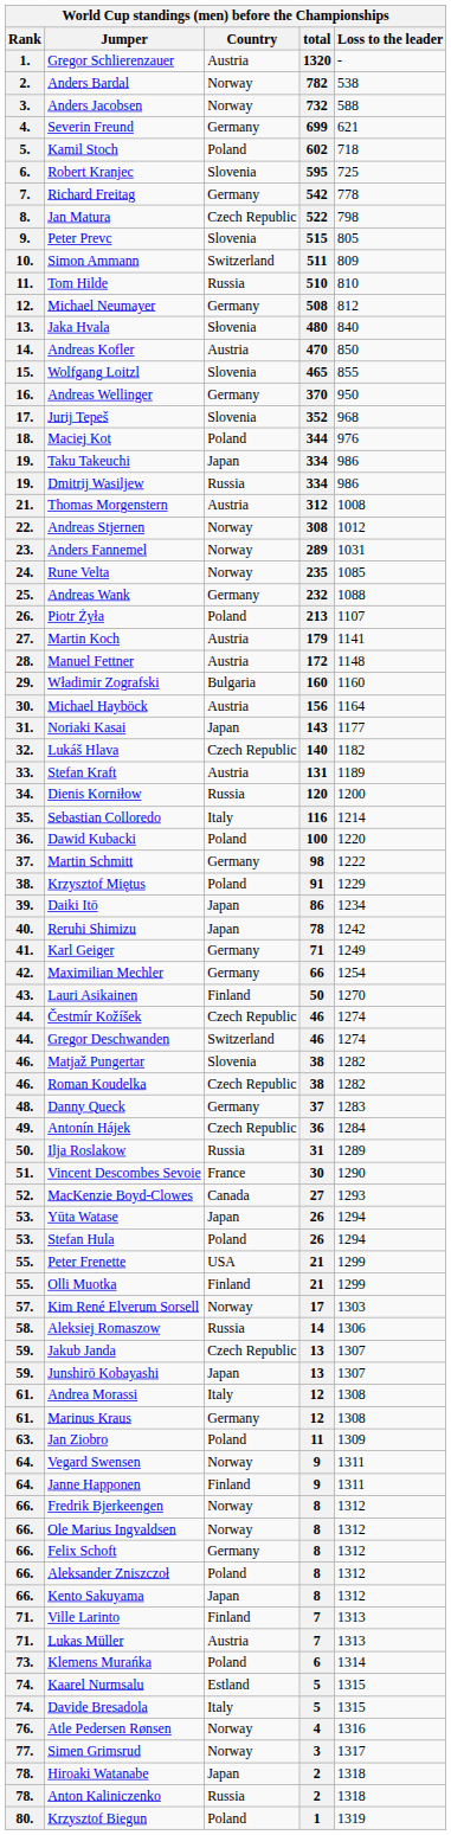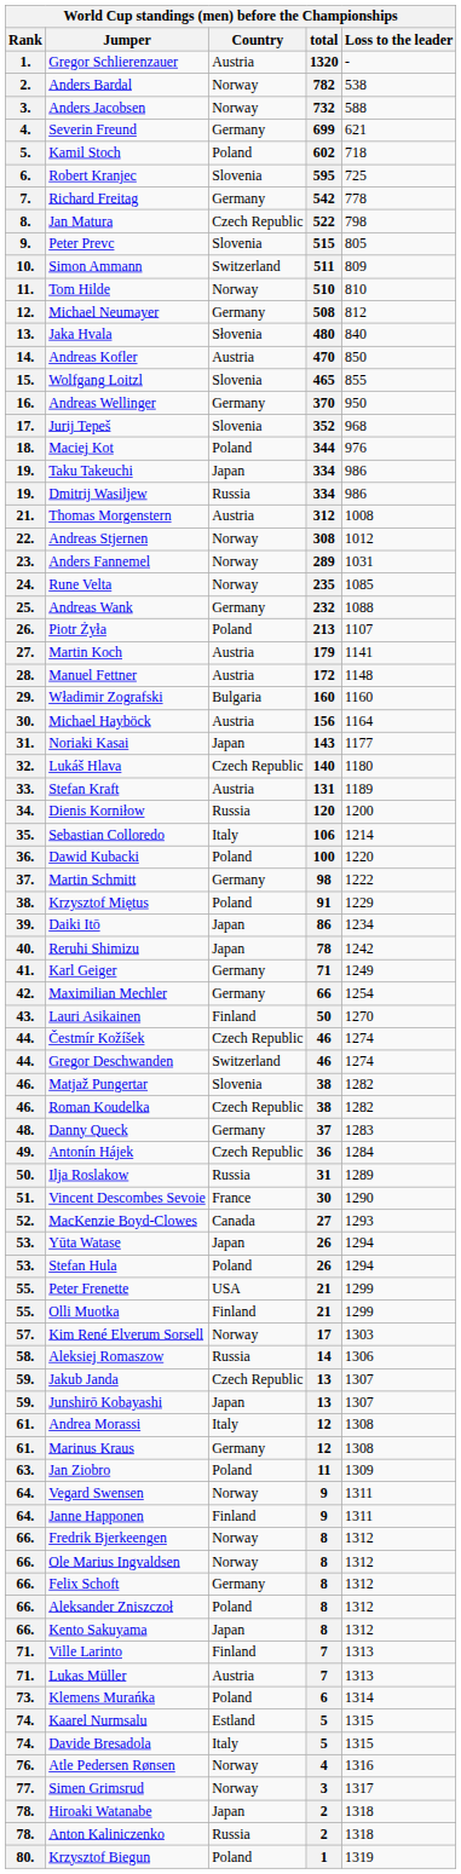Tom Hilde | Country: Russia -> Norway
Lukáš Hlava | Loss to the leader: 1182 -> 1180
Sebastian Colloredo | total: 116 -> 106
